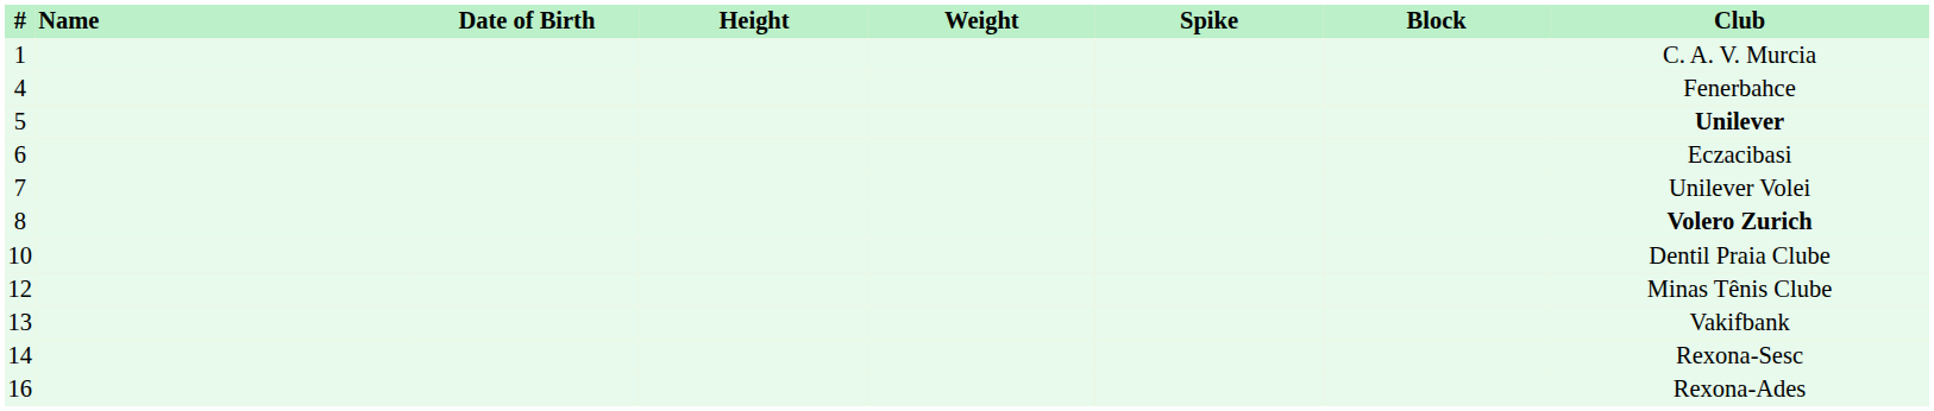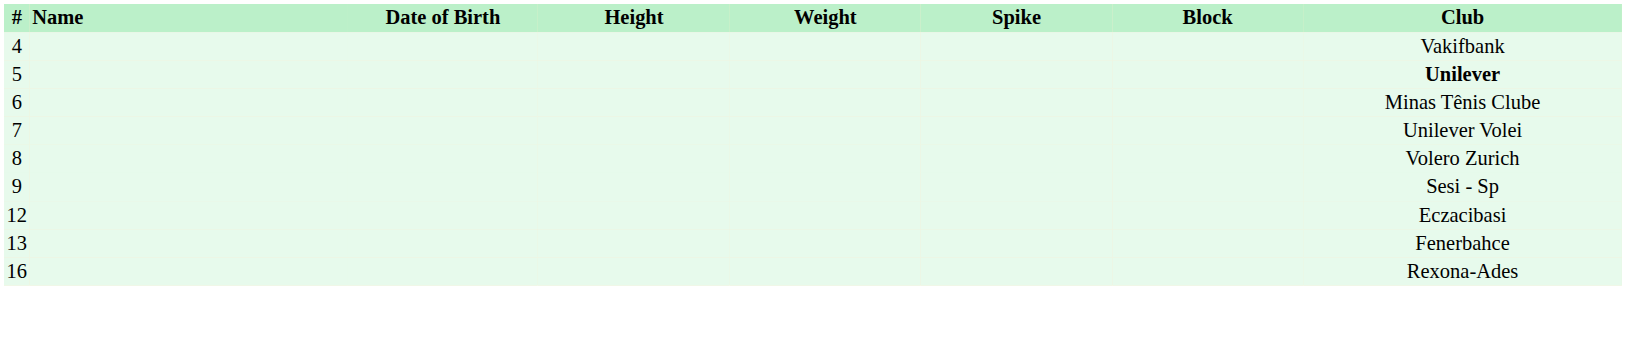- row: 1 | C. A. V. Murcia
4 | Club: Fenerbahce -> Vakifbank
6 | Club: Eczacibasi -> Minas Tênis Clube
8 | Club: bold -> normal
+ row: 9 | Sesi - Sp
- row: 10 | Dentil Praia Clube
12 | Club: Minas Tênis Clube -> Eczacibasi
13 | Club: Vakifbank -> Fenerbahce
- row: 14 | Rexona-Sesc
